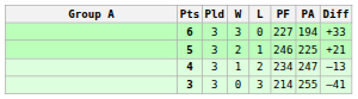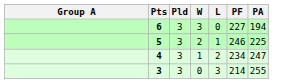- column: Diff | +33 | +21 | –13 | –41
